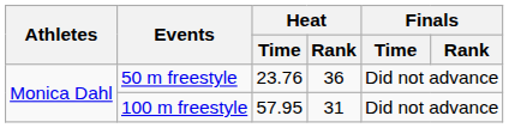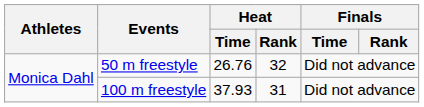50 m freestyle | Heat / Time: 23.76 -> 26.76
50 m freestyle | Heat / Rank: 36 -> 32
100 m freestyle | Heat / Time: 57.95 -> 37.93
